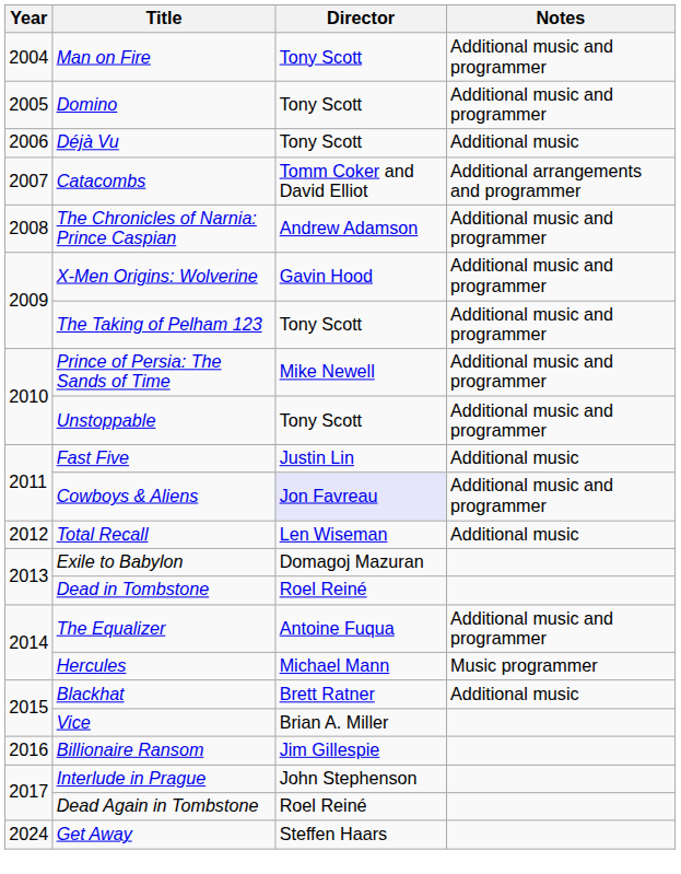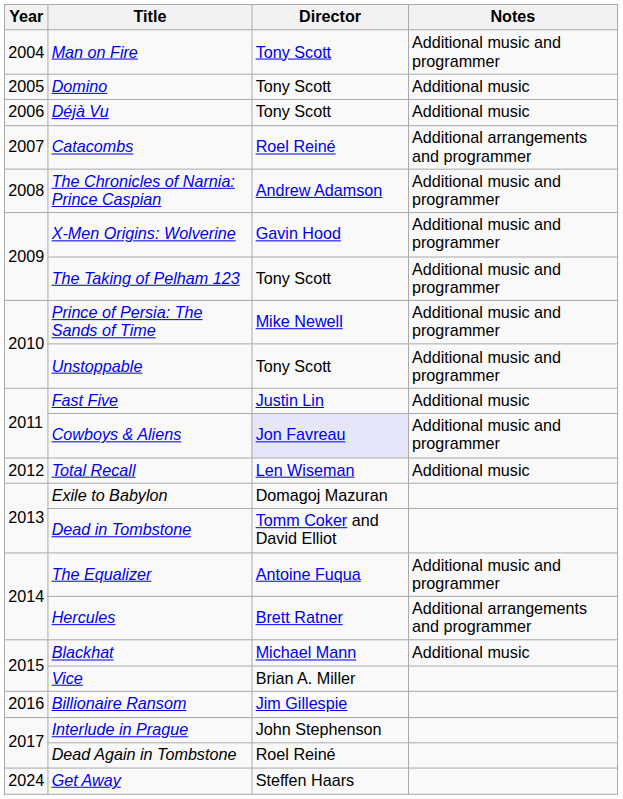Domino | Notes: Additional music and programmer -> Additional music
Catacombs | Director: Tomm Coker and David Elliot -> Roel Reiné
Dead in Tombstone | Director: Roel Reiné -> Tomm Coker and David Elliot
Hercules | Director: Michael Mann -> Brett Ratner
Hercules | Notes: Music programmer -> Additional arrangements and programmer
Blackhat | Director: Brett Ratner -> Michael Mann
